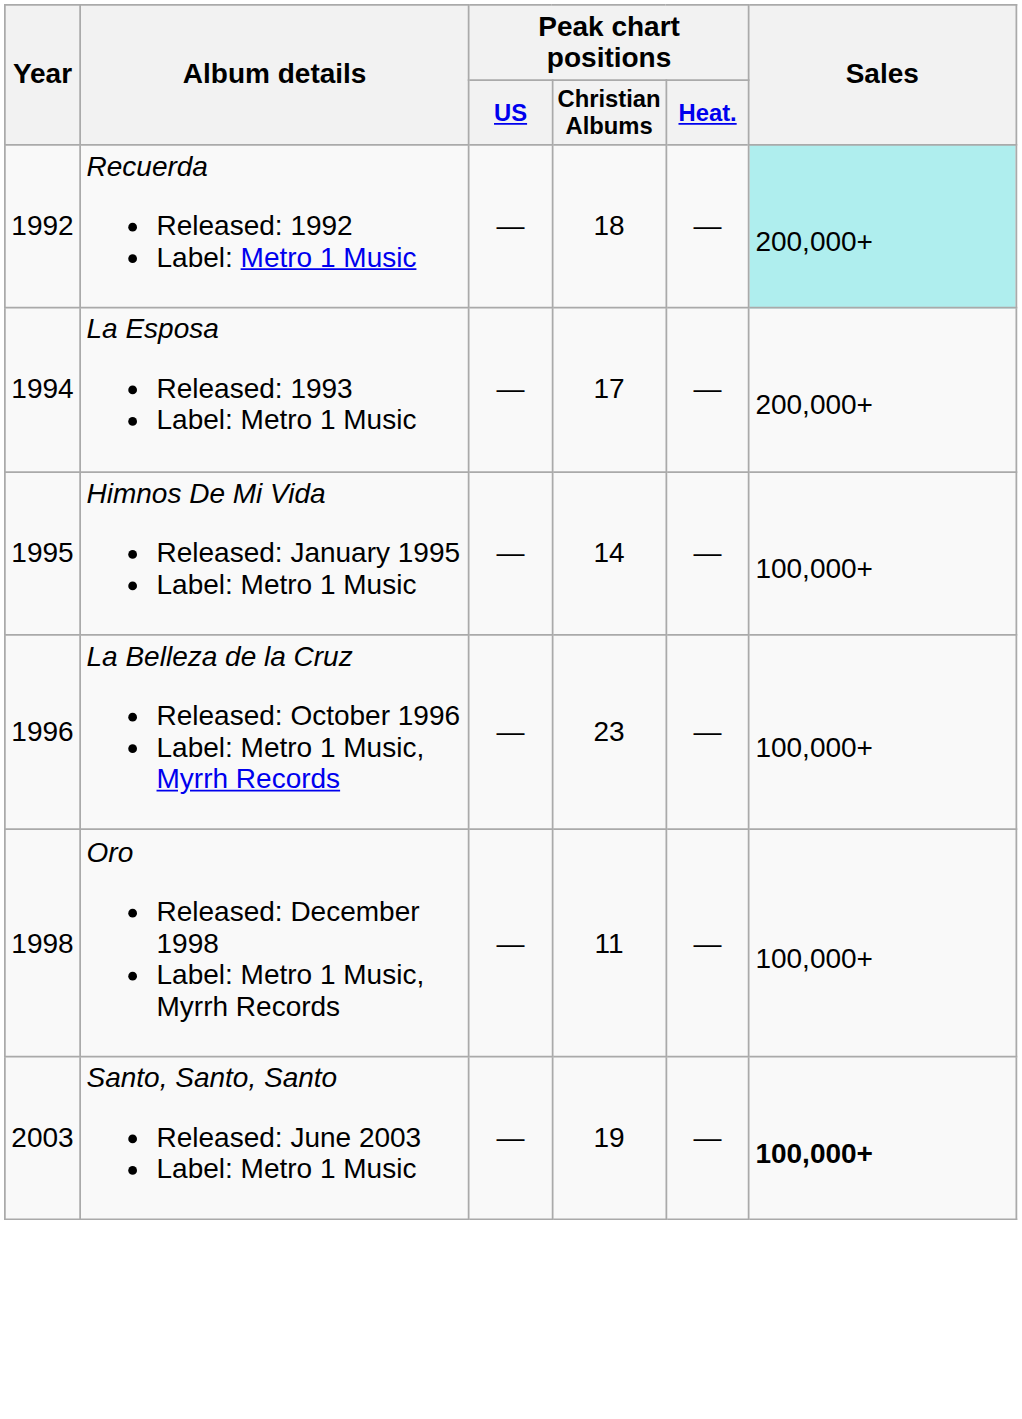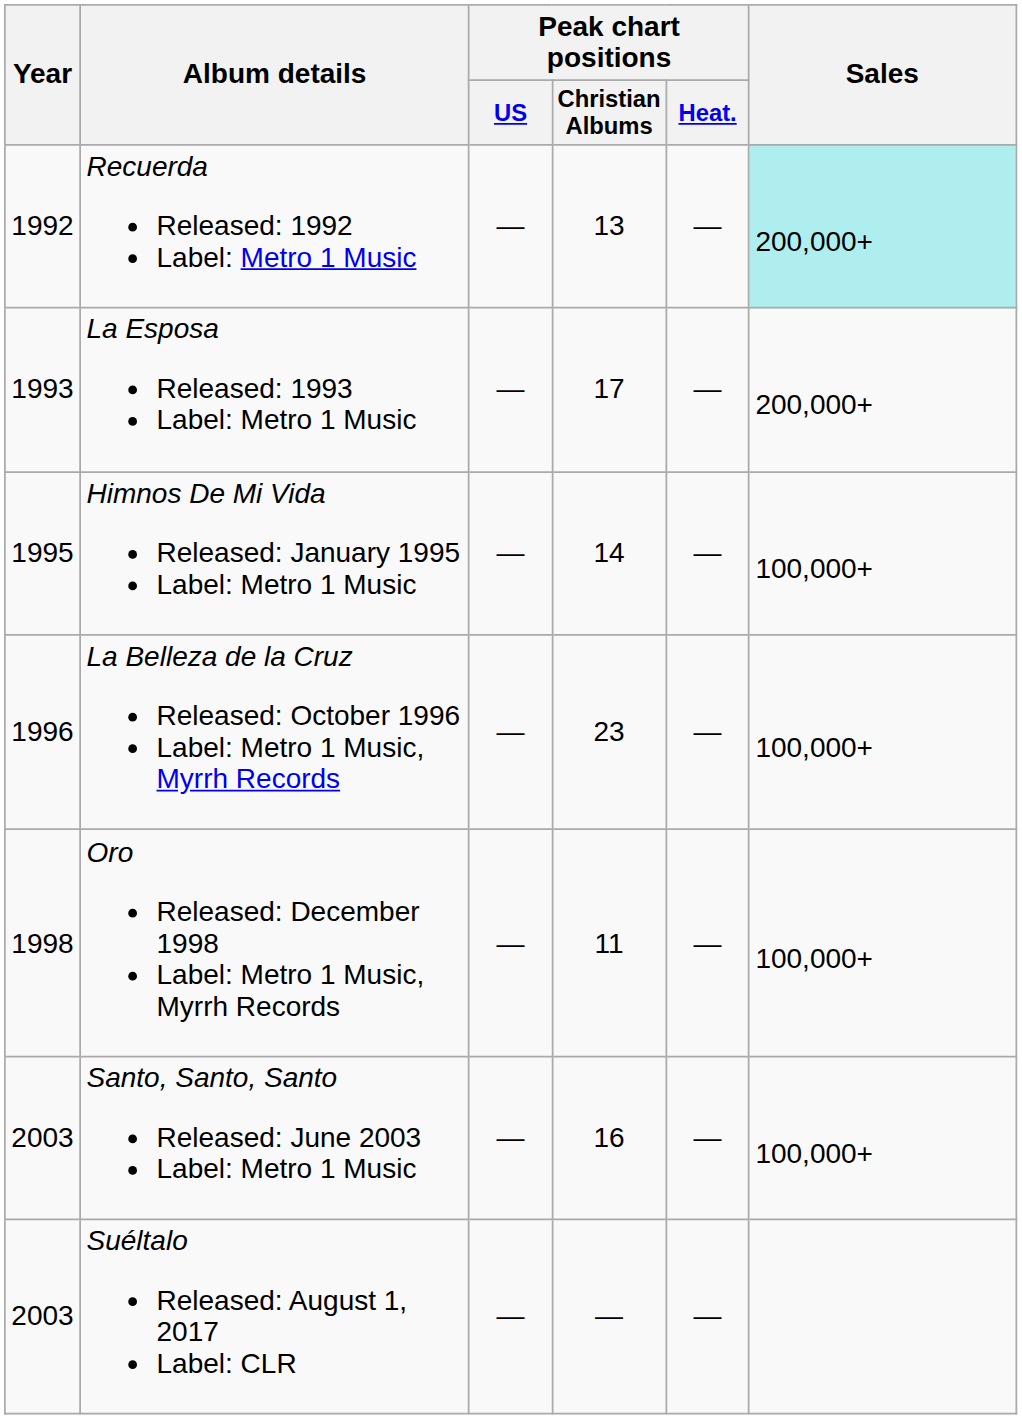Recuerda Released: 1992 Label: Metro 1 Music | Peak chart positions / Christian Albums: 18 -> 13
La Esposa Released: 1993 Label: Metro 1 Music | Year: 1994 -> 1993
Santo, Santo, Santo Released: June 2003 Label: Metro 1 Music | Peak chart positions / Christian Albums: 19 -> 16
Santo, Santo, Santo Released: June 2003 Label: Metro 1 Music | Sales: bold -> normal
+ row: 2003 | Suéltalo Released: August 1, 2017 Label: CLR | — | — | —
